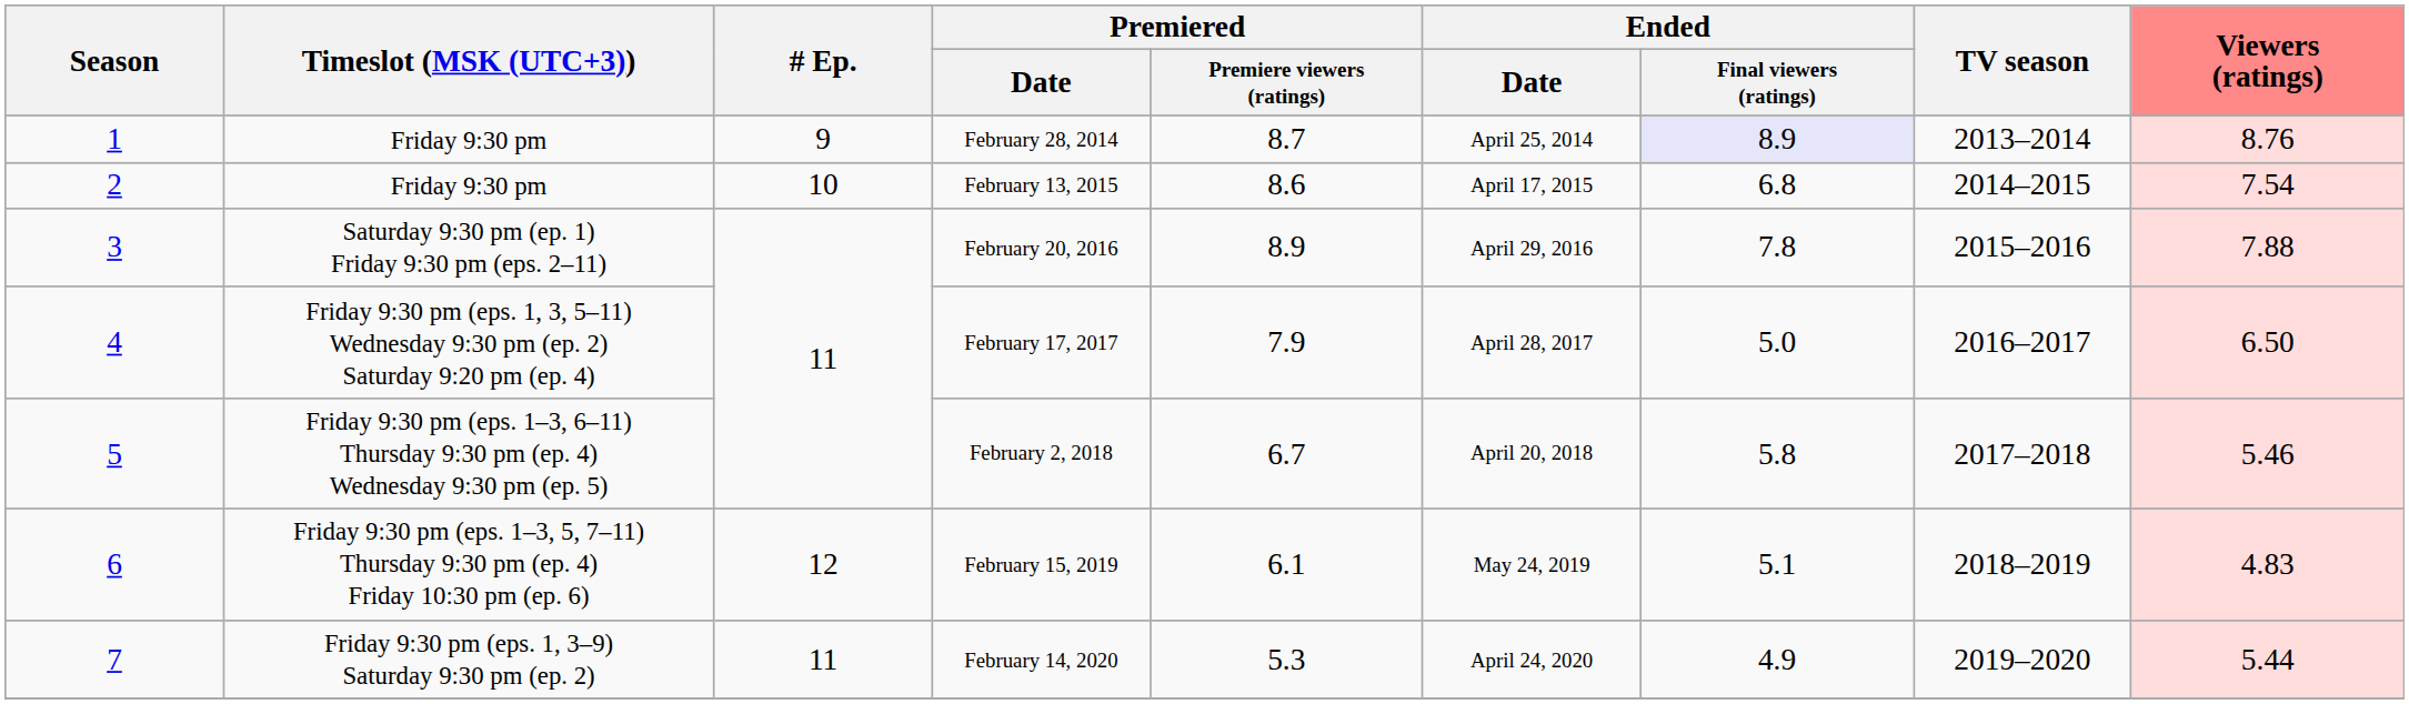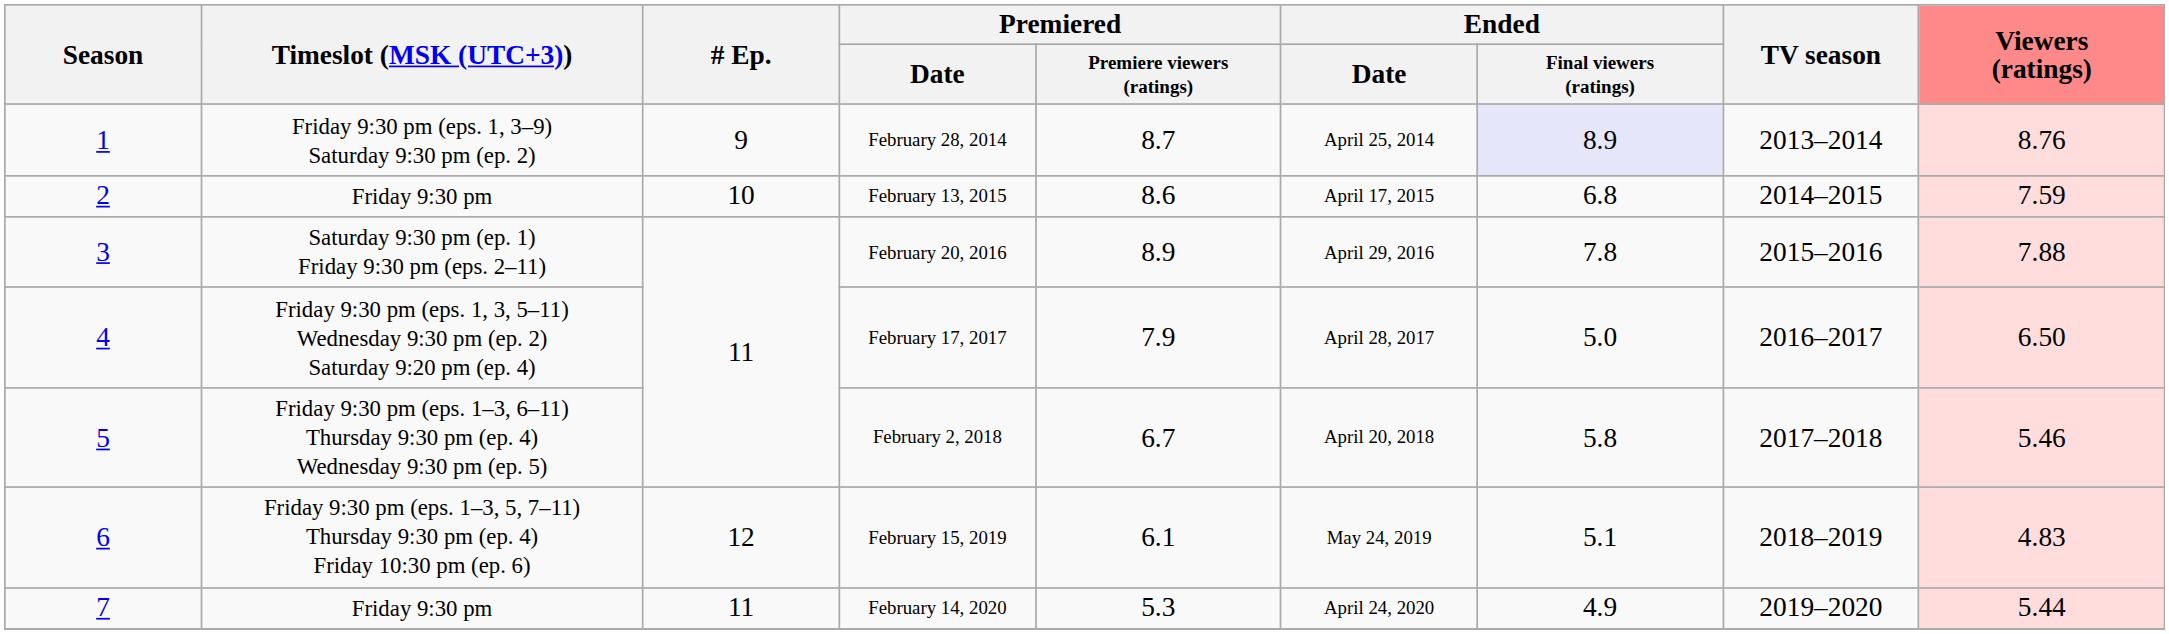February 28, 2014 | Timeslot (MSK (UTC+3)): Friday 9:30 pm -> Friday 9:30 pm (eps. 1, 3–9) Saturday 9:30 pm (ep. 2)
February 13, 2015 | Viewers (ratings): 7.54 -> 7.59
February 14, 2020 | Timeslot (MSK (UTC+3)): Friday 9:30 pm (eps. 1, 3–9) Saturday 9:30 pm (ep. 2) -> Friday 9:30 pm
